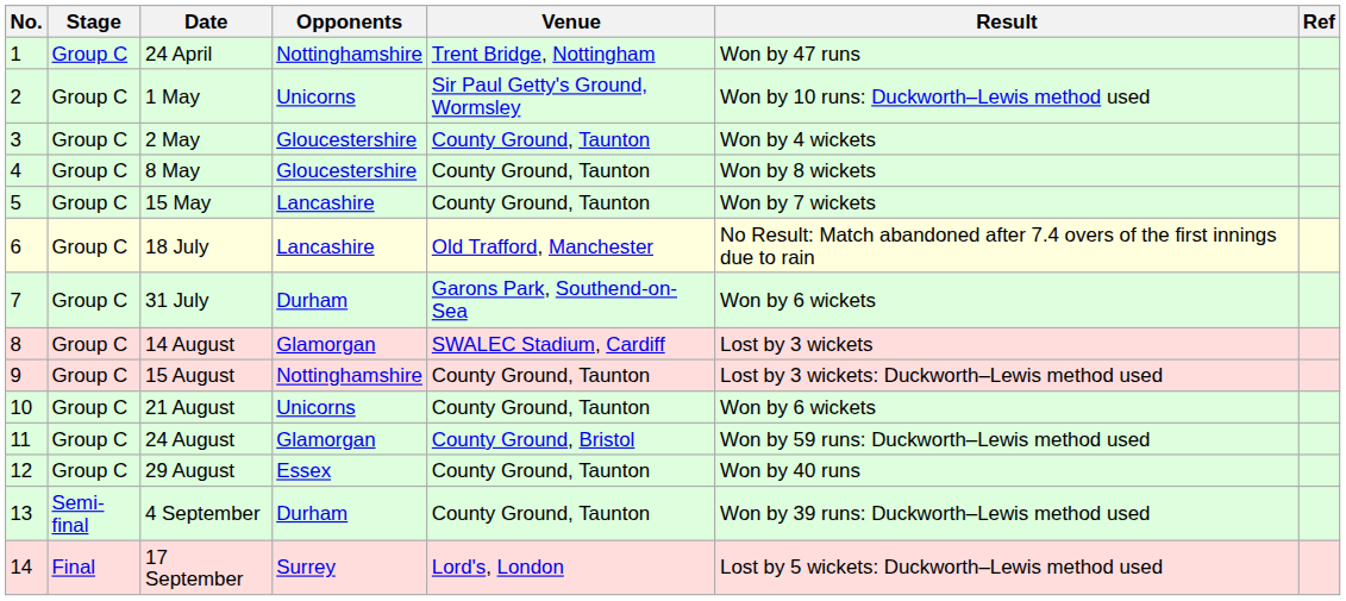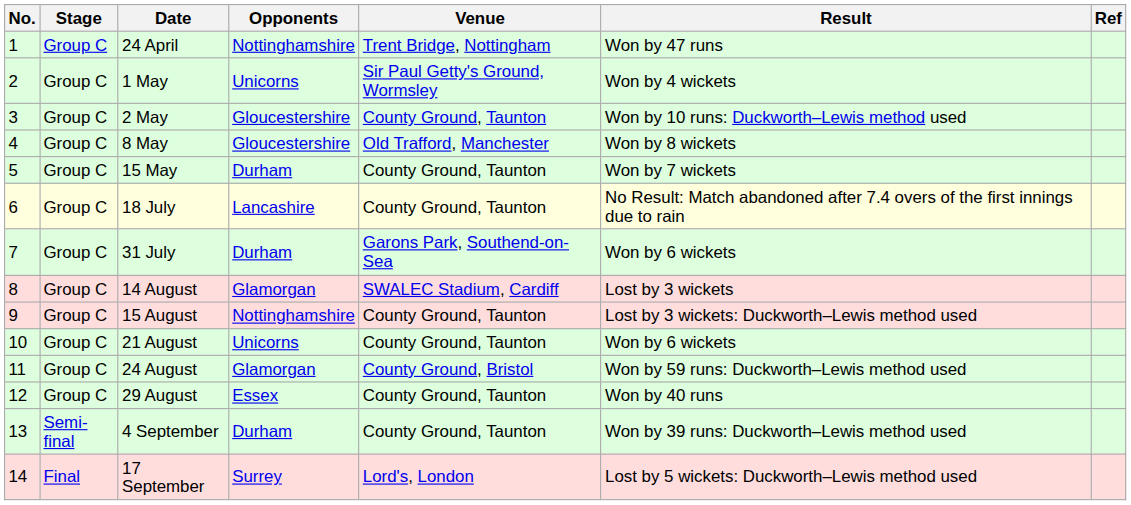1 May | Result: Won by 10 runs: Duckworth–Lewis method used -> Won by 4 wickets
2 May | Result: Won by 4 wickets -> Won by 10 runs: Duckworth–Lewis method used
8 May | Venue: County Ground, Taunton -> Old Trafford, Manchester
15 May | Opponents: Lancashire -> Durham
18 July | Venue: Old Trafford, Manchester -> County Ground, Taunton
